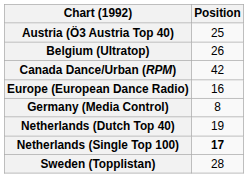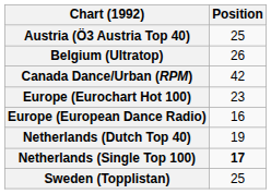+ row: Europe (Eurochart Hot 100) | 23
- row: Germany (Media Control) | 8
Sweden (Topplistan) | Position: 28 -> 25
